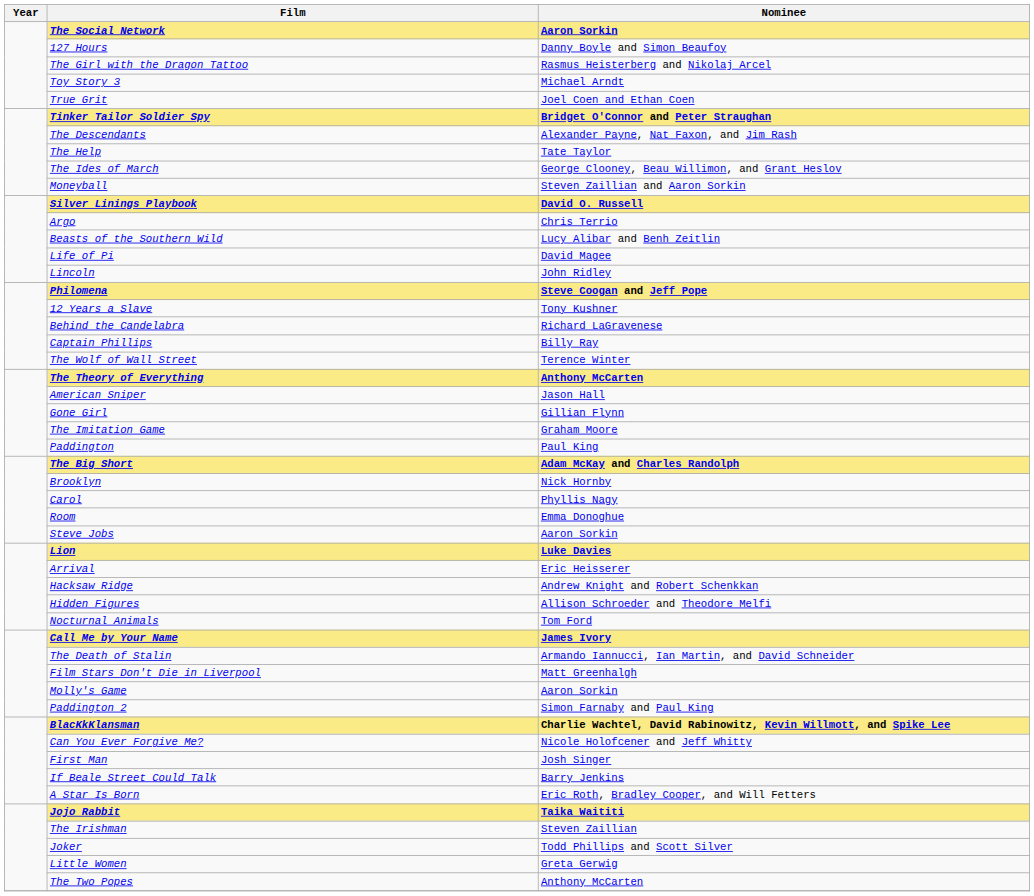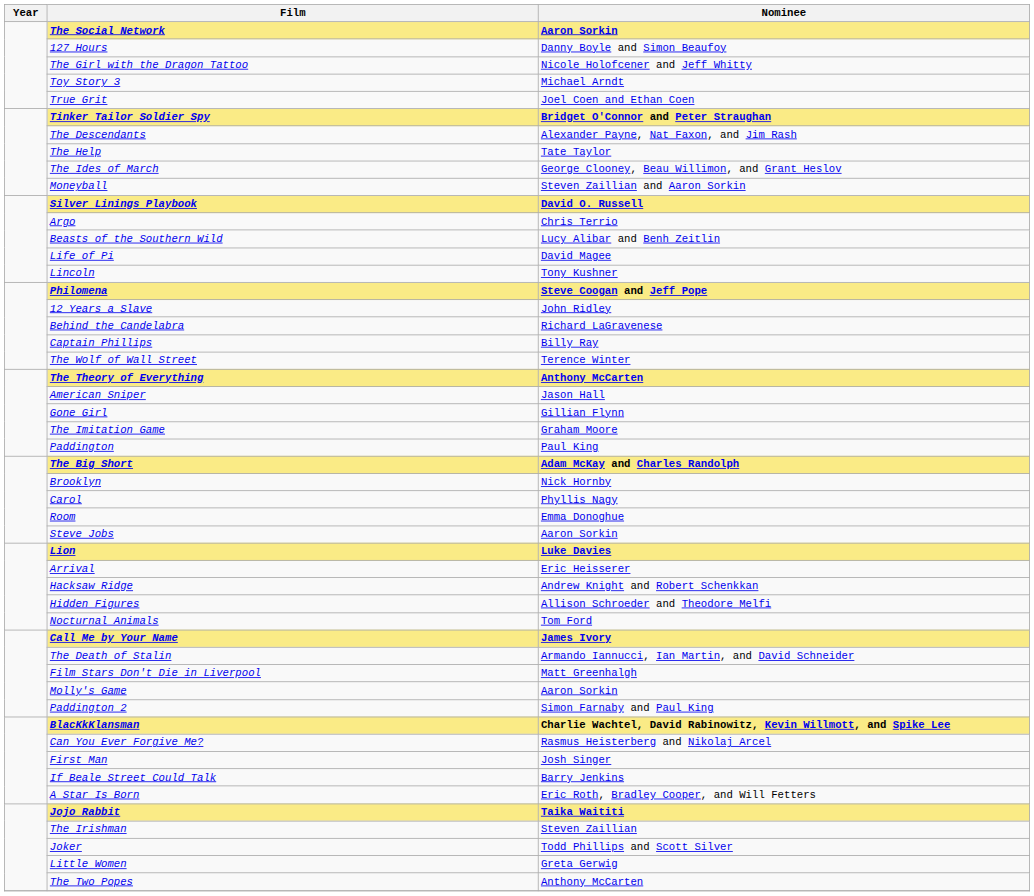The Girl with the Dragon Tattoo | Nominee: Rasmus Heisterberg and Nikolaj Arcel -> Nicole Holofcener and Jeff Whitty
Lincoln | Nominee: John Ridley -> Tony Kushner
12 Years a Slave | Nominee: Tony Kushner -> John Ridley
Can You Ever Forgive Me? | Nominee: Nicole Holofcener and Jeff Whitty -> Rasmus Heisterberg and Nikolaj Arcel
